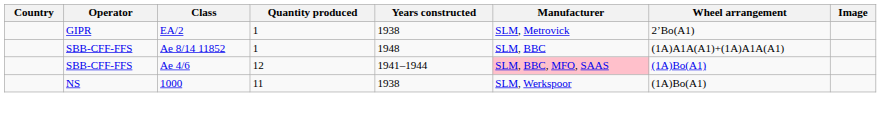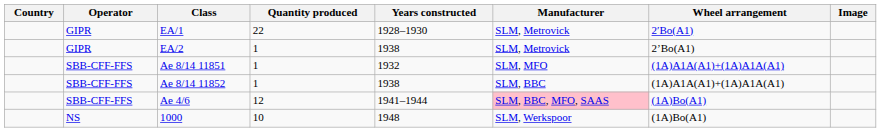+ row: GIPR | EA/1 | 22 | 1928–1930 | SLM, Metrovick | 2′Bo(A1)
+ row: SBB-CFF-FFS | Ae 8/14 11851 | 1 | 1932 | SLM, MFO | (1A)A1A(A1)+(1A)A1A(A1)
Ae 8/14 11852 | Years constructed: 1948 -> 1938
1000 | Quantity produced: 11 -> 10
1000 | Years constructed: 1938 -> 1948
